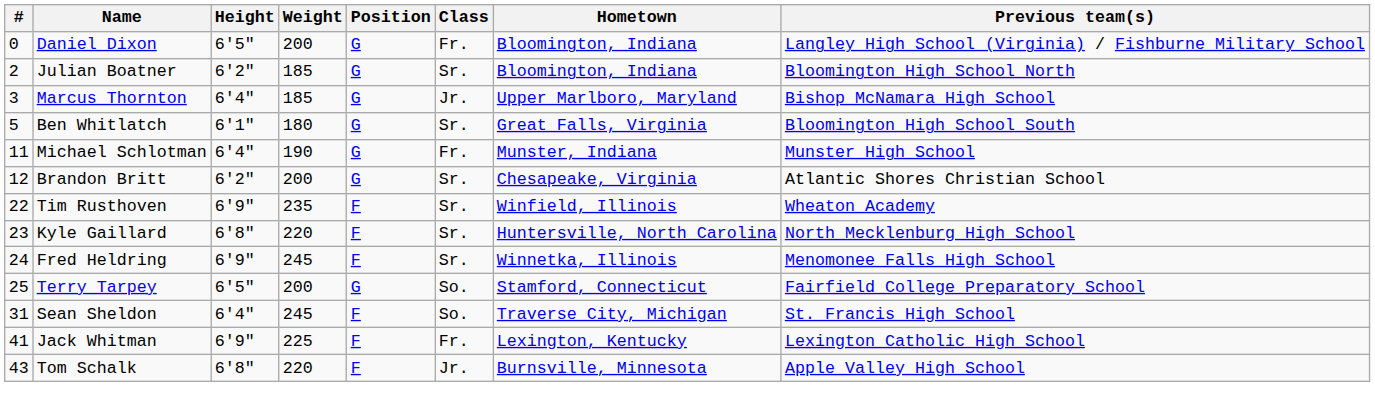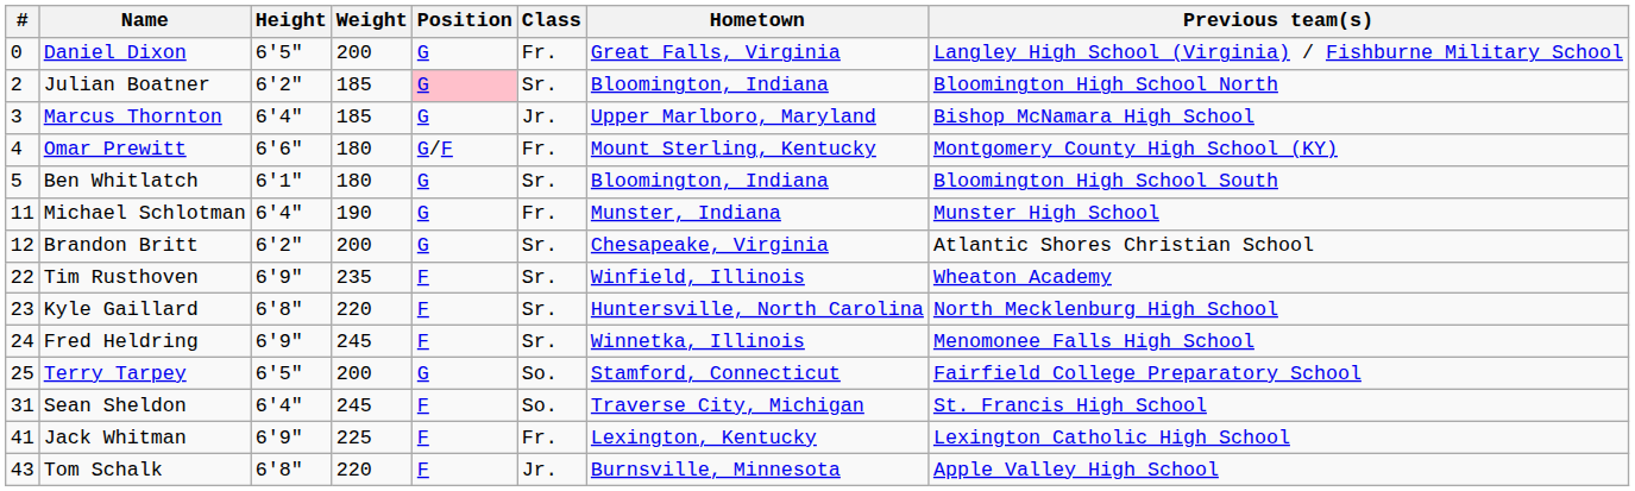Daniel Dixon | Hometown: Bloomington, Indiana -> Great Falls, Virginia
Julian Boatner | Position: no background -> pink background
+ row: 4 | Omar Prewitt | 6'6" | 180 | G/F | Fr. | Mount Sterling, Kentucky | Montgomery County High School (KY)
Ben Whitlatch | Hometown: Great Falls, Virginia -> Bloomington, Indiana
